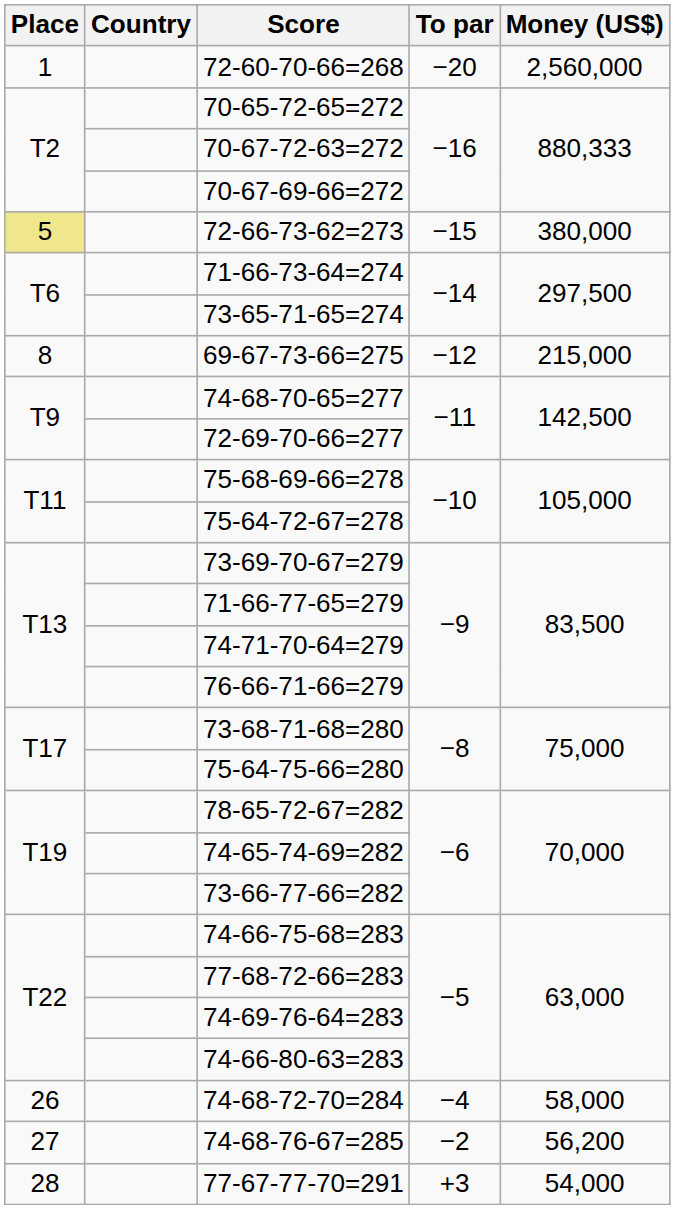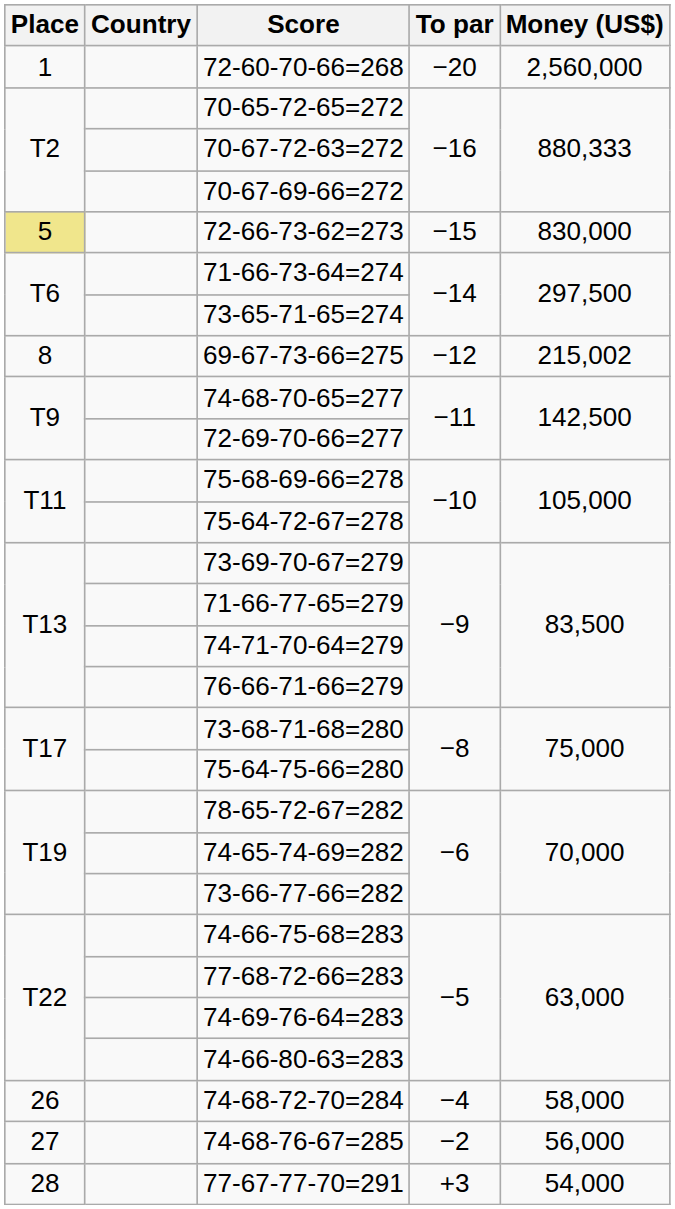72-66-73-62=273 | Money (US$): 380,000 -> 830,000
69-67-73-66=275 | Money (US$): 215,000 -> 215,002
74-68-76-67=285 | Money (US$): 56,200 -> 56,000
